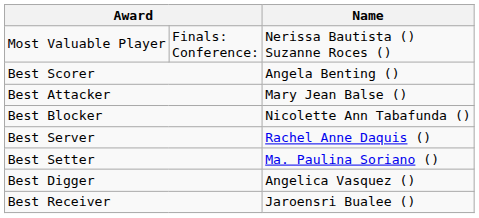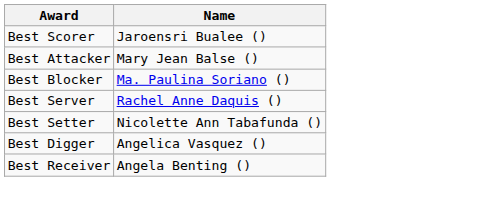- row: Most Valuable Player | Finals: Conference: | Nerissa Bautista () Suzanne Roces ()
Best Scorer | Name: Angela Benting () -> Jaroensri Bualee ()
Best Blocker | Name: Nicolette Ann Tabafunda () -> Ma. Paulina Soriano ()
Best Setter | Name: Ma. Paulina Soriano () -> Nicolette Ann Tabafunda ()
Best Receiver | Name: Jaroensri Bualee () -> Angela Benting ()
